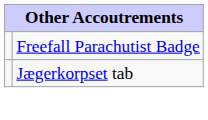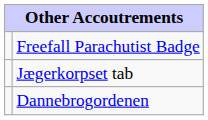+ row: Dannebrogordenen
